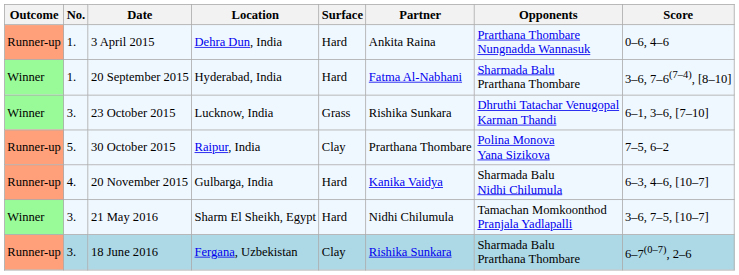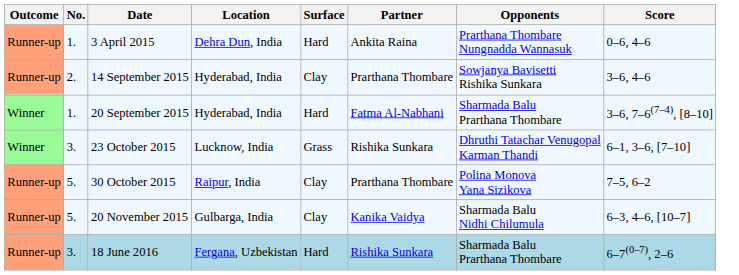+ row: Runner-up | 2. | 14 September 2015 | Hyderabad, India | Clay | Prarthana Thombare | Sowjanya Bavisetti Rishika Sunkara | 3–6, 4–6
20 November 2015 | No.: 4. -> 5.
20 November 2015 | Surface: Hard -> Clay
- row: Winner | 3. | 21 May 2016 | Sharm El Sheikh, Egypt | Hard | Nidhi Chilumula | Tamachan Momkoonthod Pranjala Yadlapalli | 3–6, 7–5, [10–7]
18 June 2016 | Surface: Clay -> Hard
